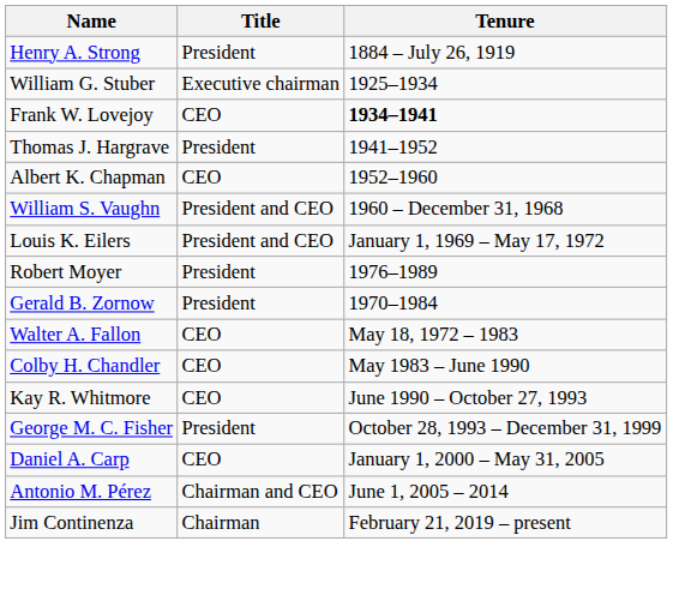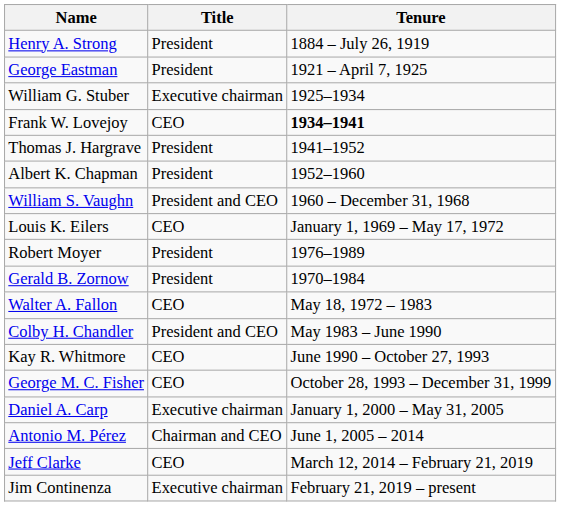+ row: George Eastman | President | 1921 – April 7, 1925
Albert K. Chapman | Title: CEO -> President
Louis K. Eilers | Title: President and CEO -> CEO
Colby H. Chandler | Title: CEO -> President and CEO
George M. C. Fisher | Title: President -> CEO
Daniel A. Carp | Title: CEO -> Executive chairman
+ row: Jeff Clarke | CEO | March 12, 2014 – February 21, 2019
Jim Continenza | Title: Chairman -> Executive chairman
